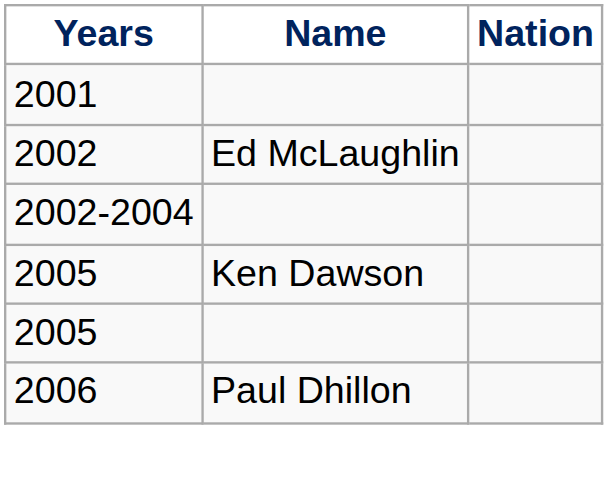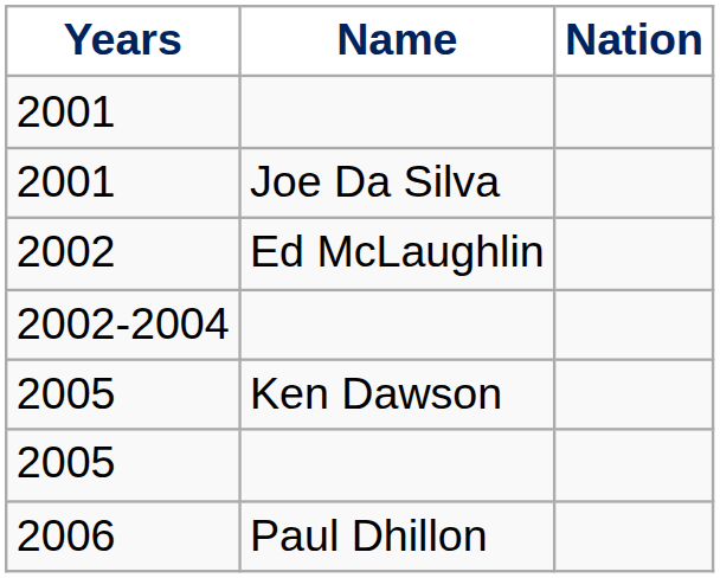+ row: 2001 | Joe Da Silva
